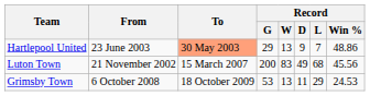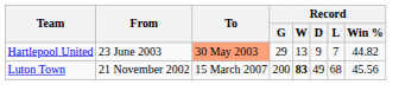Hartlepool United | Record / Win %: 48.86 -> 44.82
Luton Town | Record / W: normal -> bold
- row: Grimsby Town | 6 October 2008 | 18 October 2009 | 53 | 13 | 11 | 29 | 24.53
